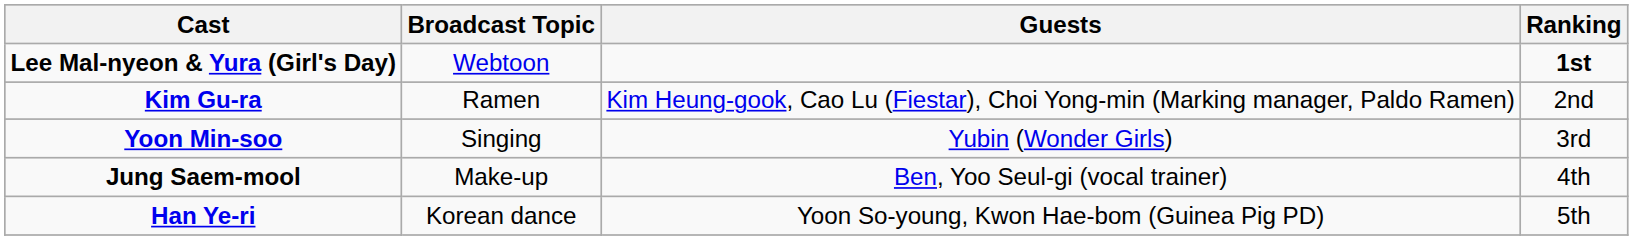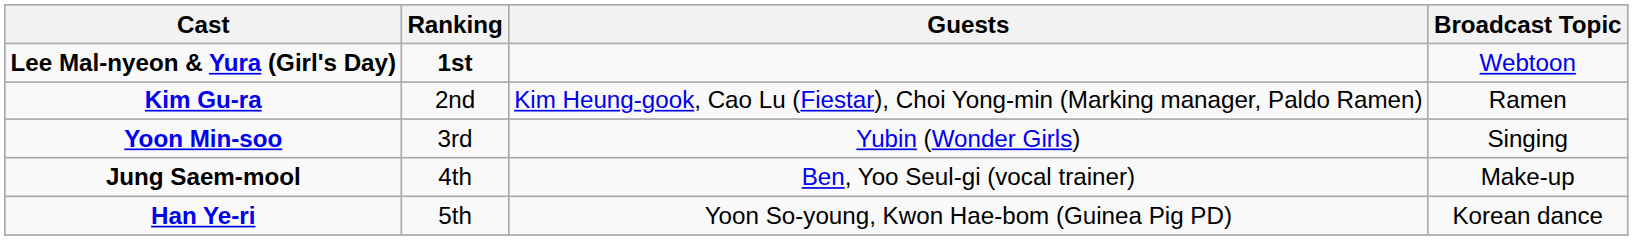columns swapped: Broadcast Topic <-> Ranking
